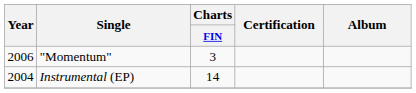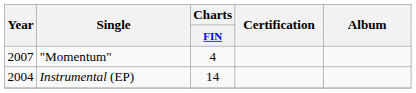"Momentum" | Year: 2006 -> 2007
"Momentum" | Charts / FIN: 3 -> 4
